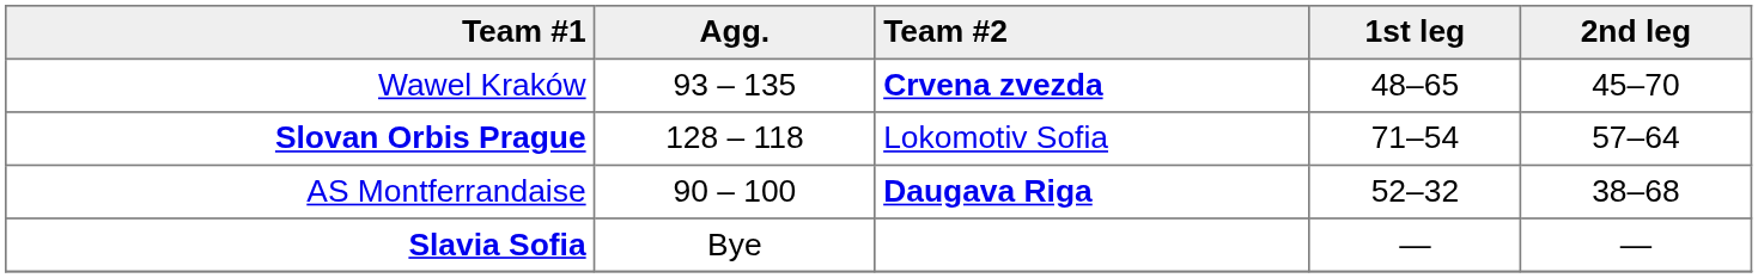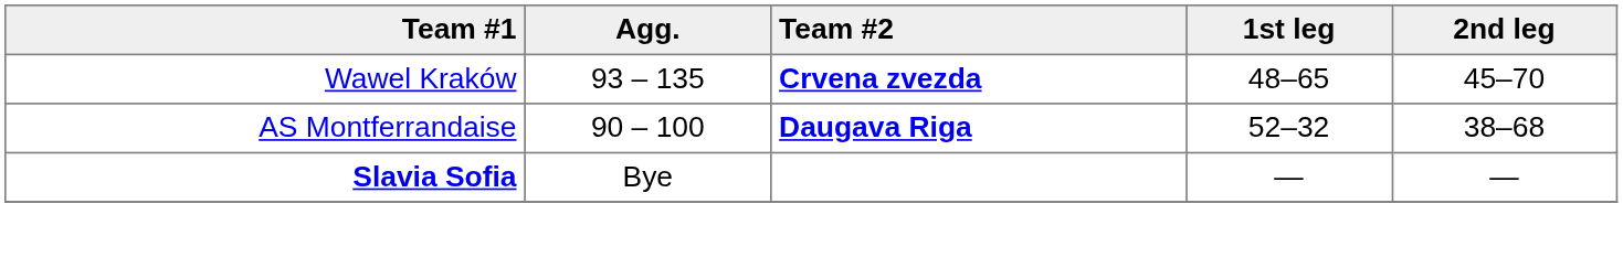- row: Slovan Orbis Prague | 128 – 118 | Lokomotiv Sofia | 71–54 | 57–64
